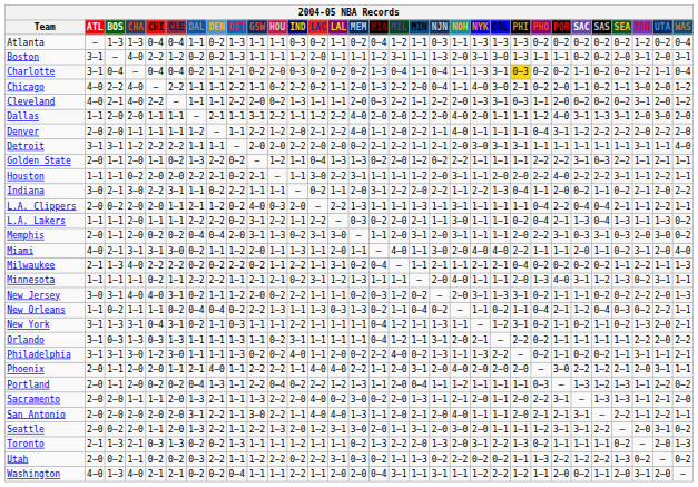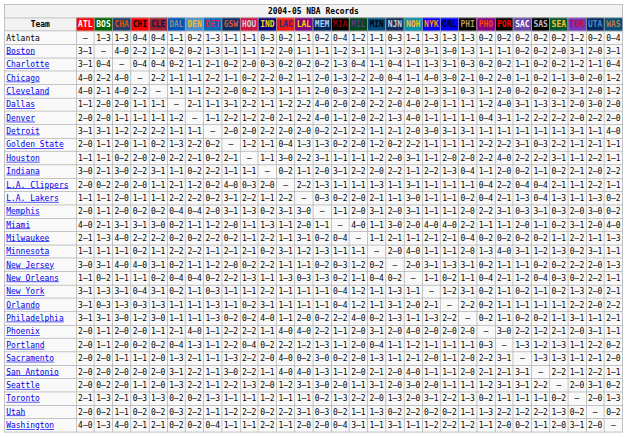Charlotte | PHI: gold background -> no background
Denver | NJN: 1–1 -> 1–3
